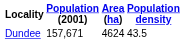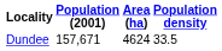Dundee | Population density: 43.5 -> 33.5
